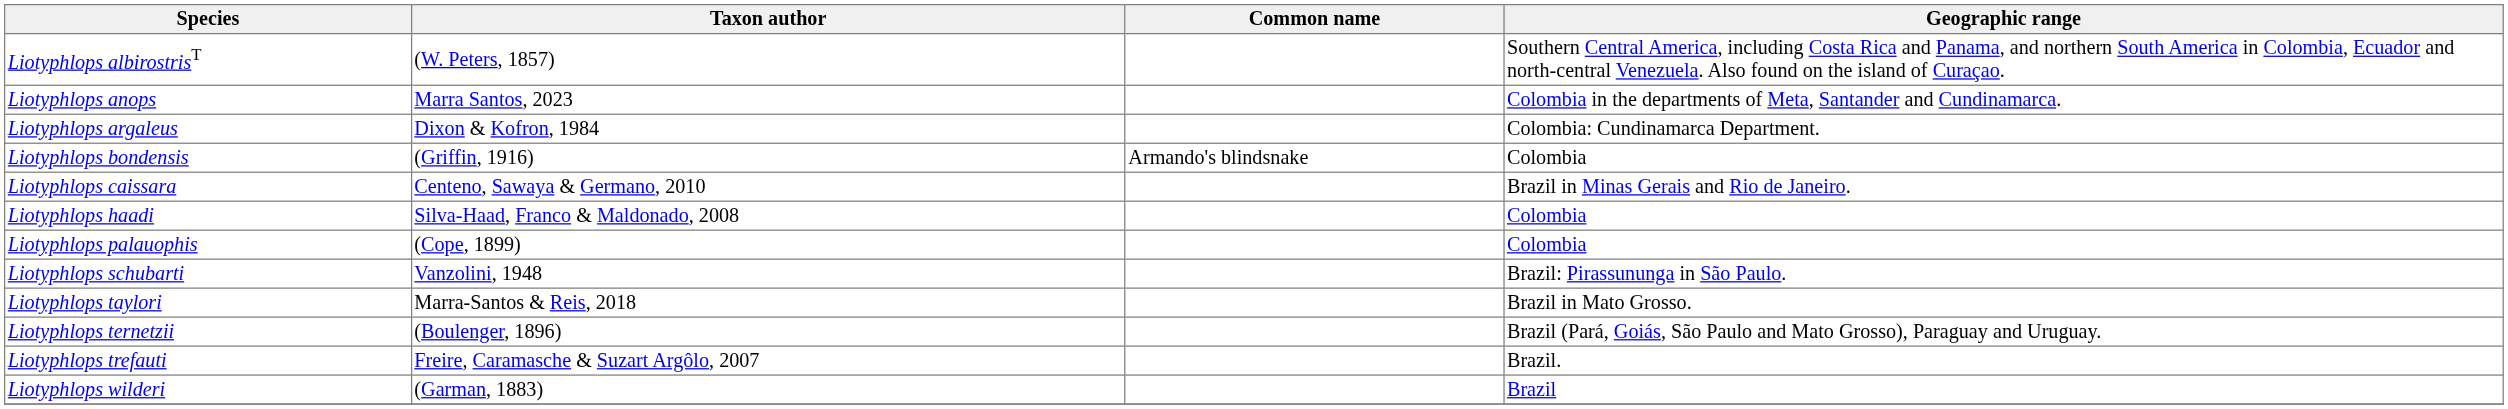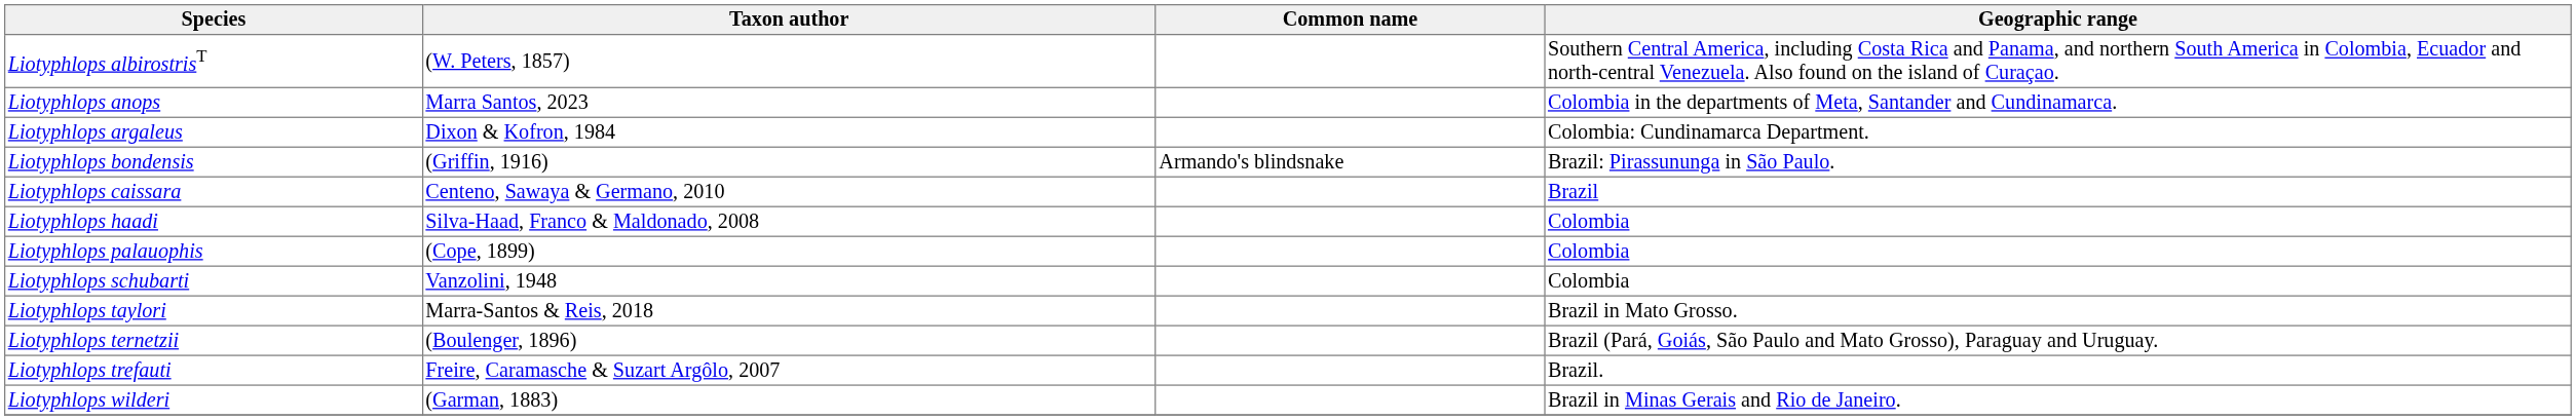Liotyphlops bondensis | Geographic range: Colombia -> Brazil: Pirassununga in São Paulo.
Liotyphlops caissara | Geographic range: Brazil in Minas Gerais and Rio de Janeiro. -> Brazil
Liotyphlops schubarti | Geographic range: Brazil: Pirassununga in São Paulo. -> Colombia
Liotyphlops wilderi | Geographic range: Brazil -> Brazil in Minas Gerais and Rio de Janeiro.
